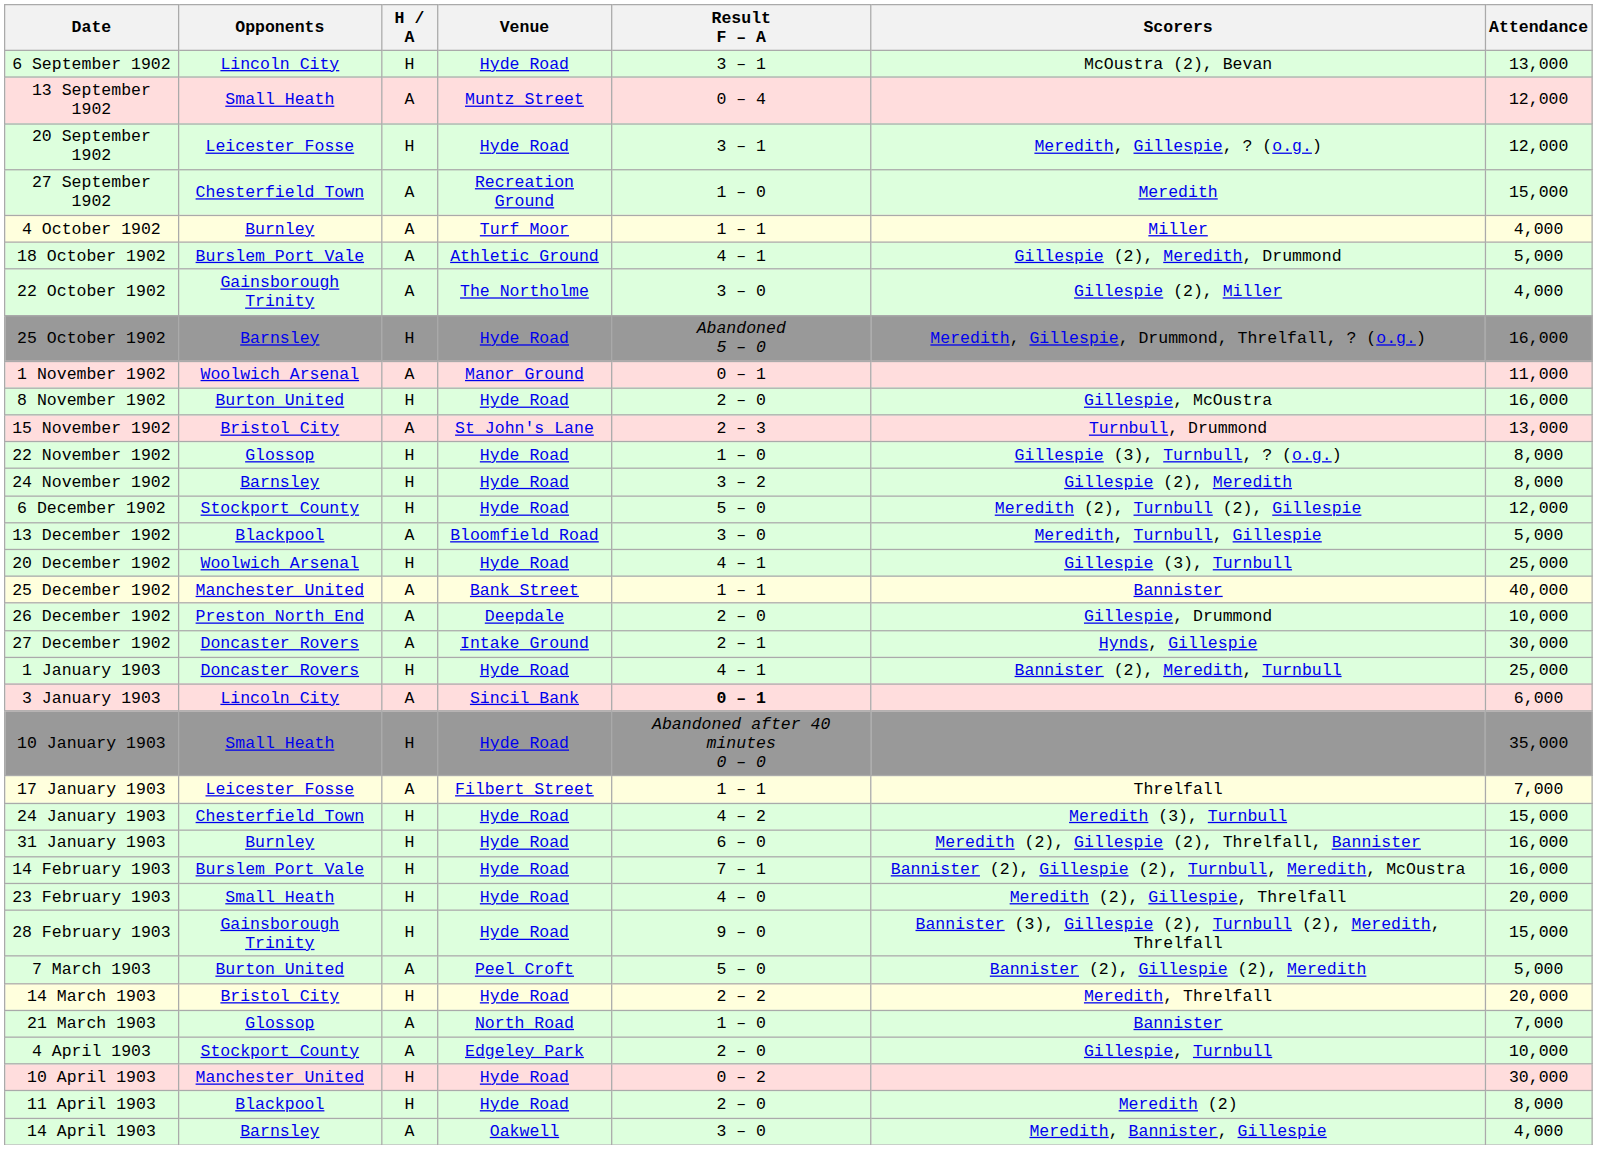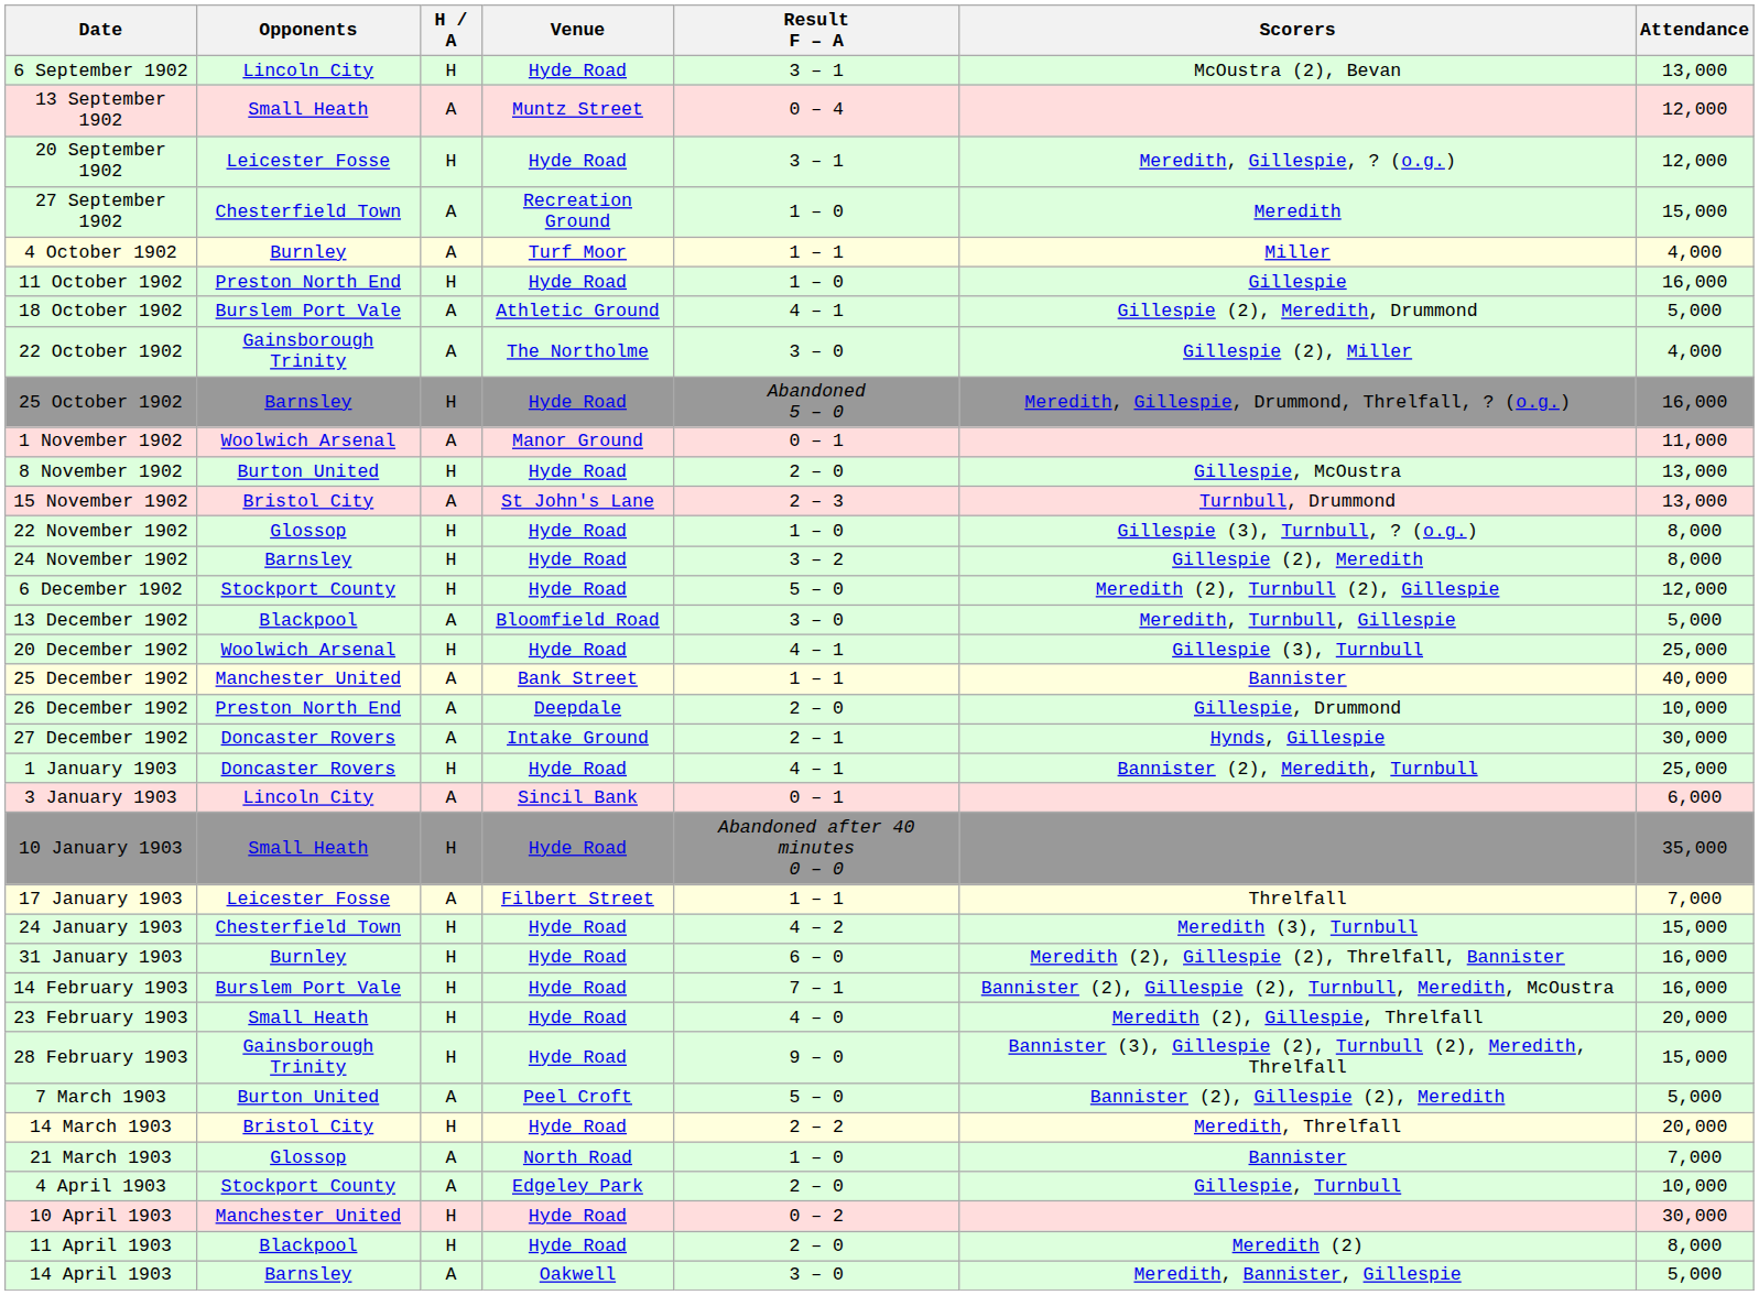+ row: 11 October 1902 | Preston North End | H | Hyde Road | 1 – 0 | Gillespie | 16,000
8 November 1902 | Attendance: 16,000 -> 13,000
3 January 1903 | Result F – A: bold -> normal
14 April 1903 | Attendance: 4,000 -> 5,000
